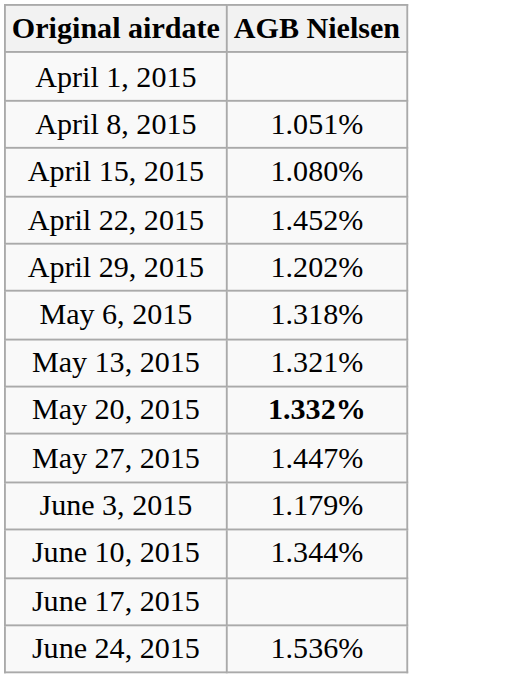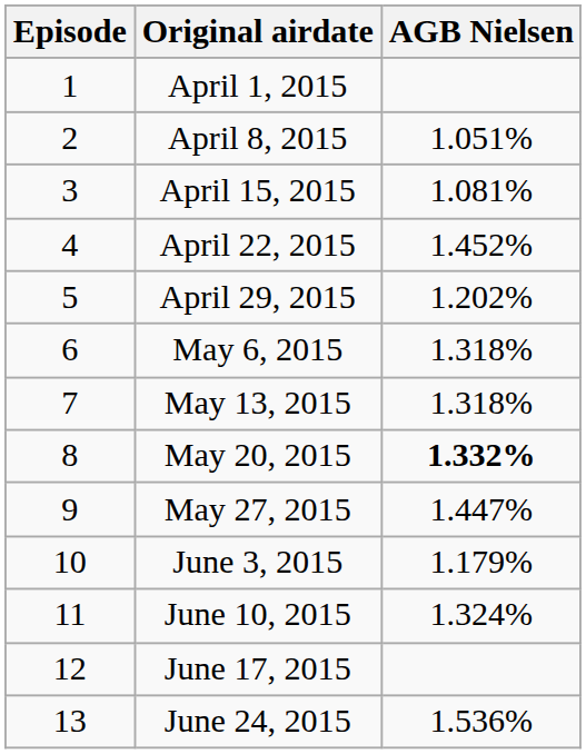+ column: Episode | 1 | 2 | 3 | 4 | 5 | 6 | 7 | 8 | 9 | 10 | 11 | 12 | 13
April 15, 2015 | AGB Nielsen: 1.080% -> 1.081%
May 13, 2015 | AGB Nielsen: 1.321% -> 1.318%
June 10, 2015 | AGB Nielsen: 1.344% -> 1.324%
